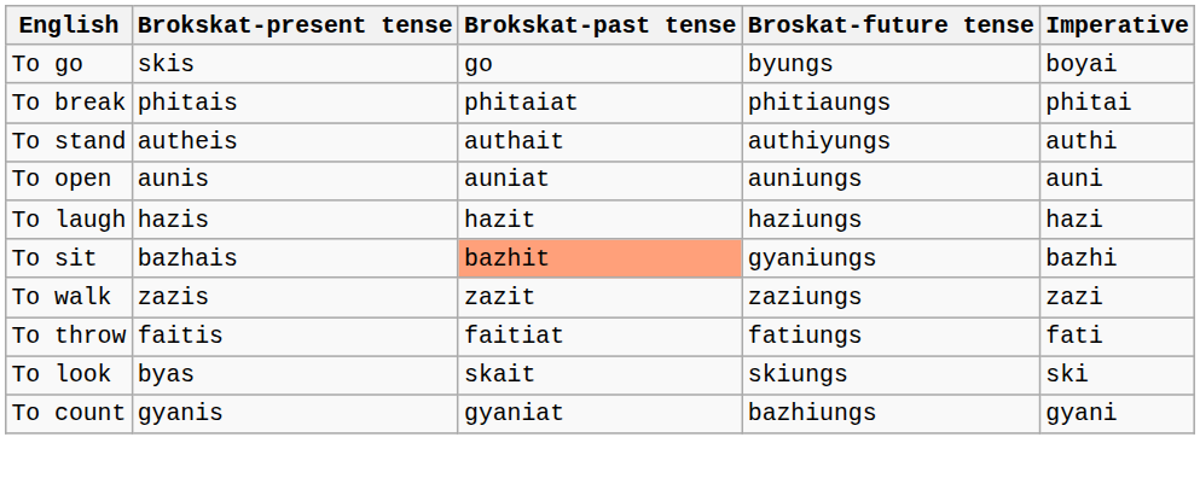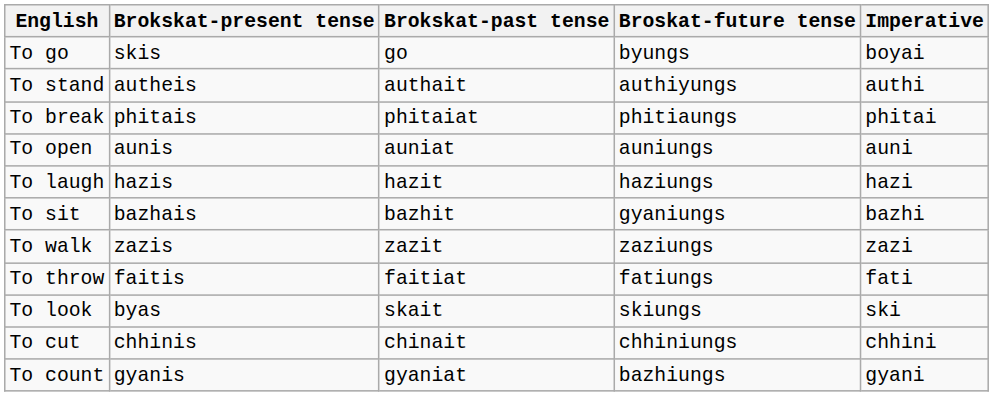rows swapped: To stand <-> To break
To sit | Brokskat-past tense: lightsalmon background -> no background
+ row: To cut | chhinis | chinait | chhiniungs | chhini
